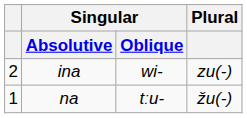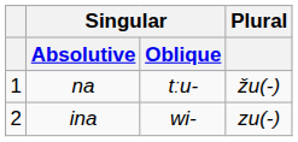rows swapped: na <-> ina
